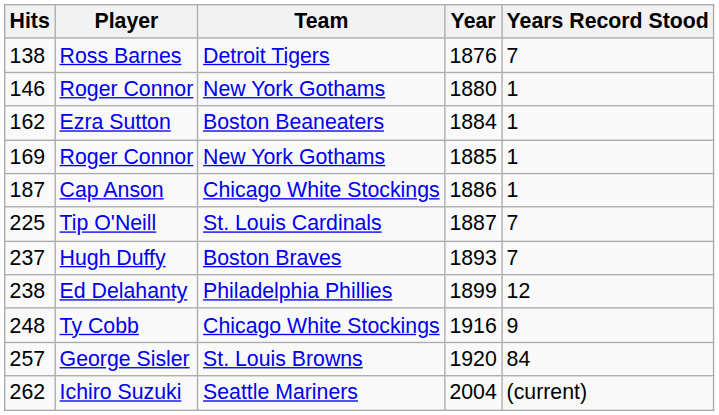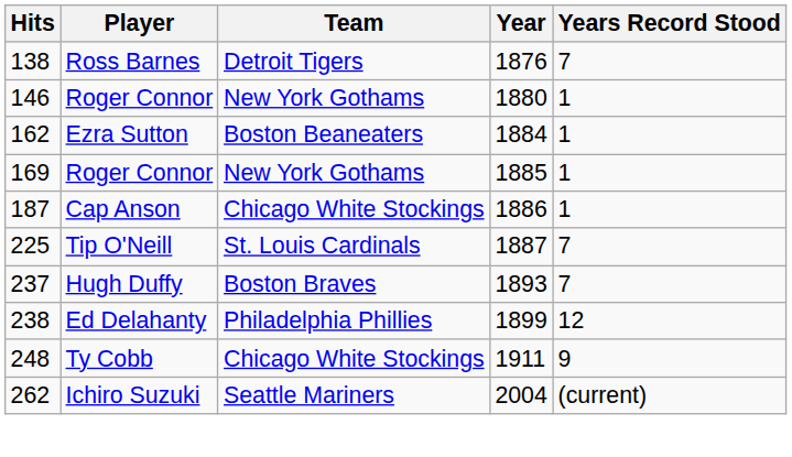Ty Cobb | Year: 1916 -> 1911
- row: 257 | George Sisler | St. Louis Browns | 1920 | 84
